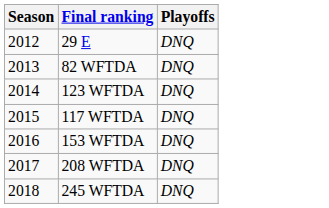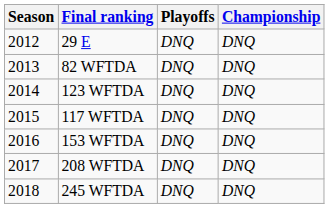+ column: Championship | DNQ | DNQ | DNQ | DNQ | DNQ | DNQ | DNQ
